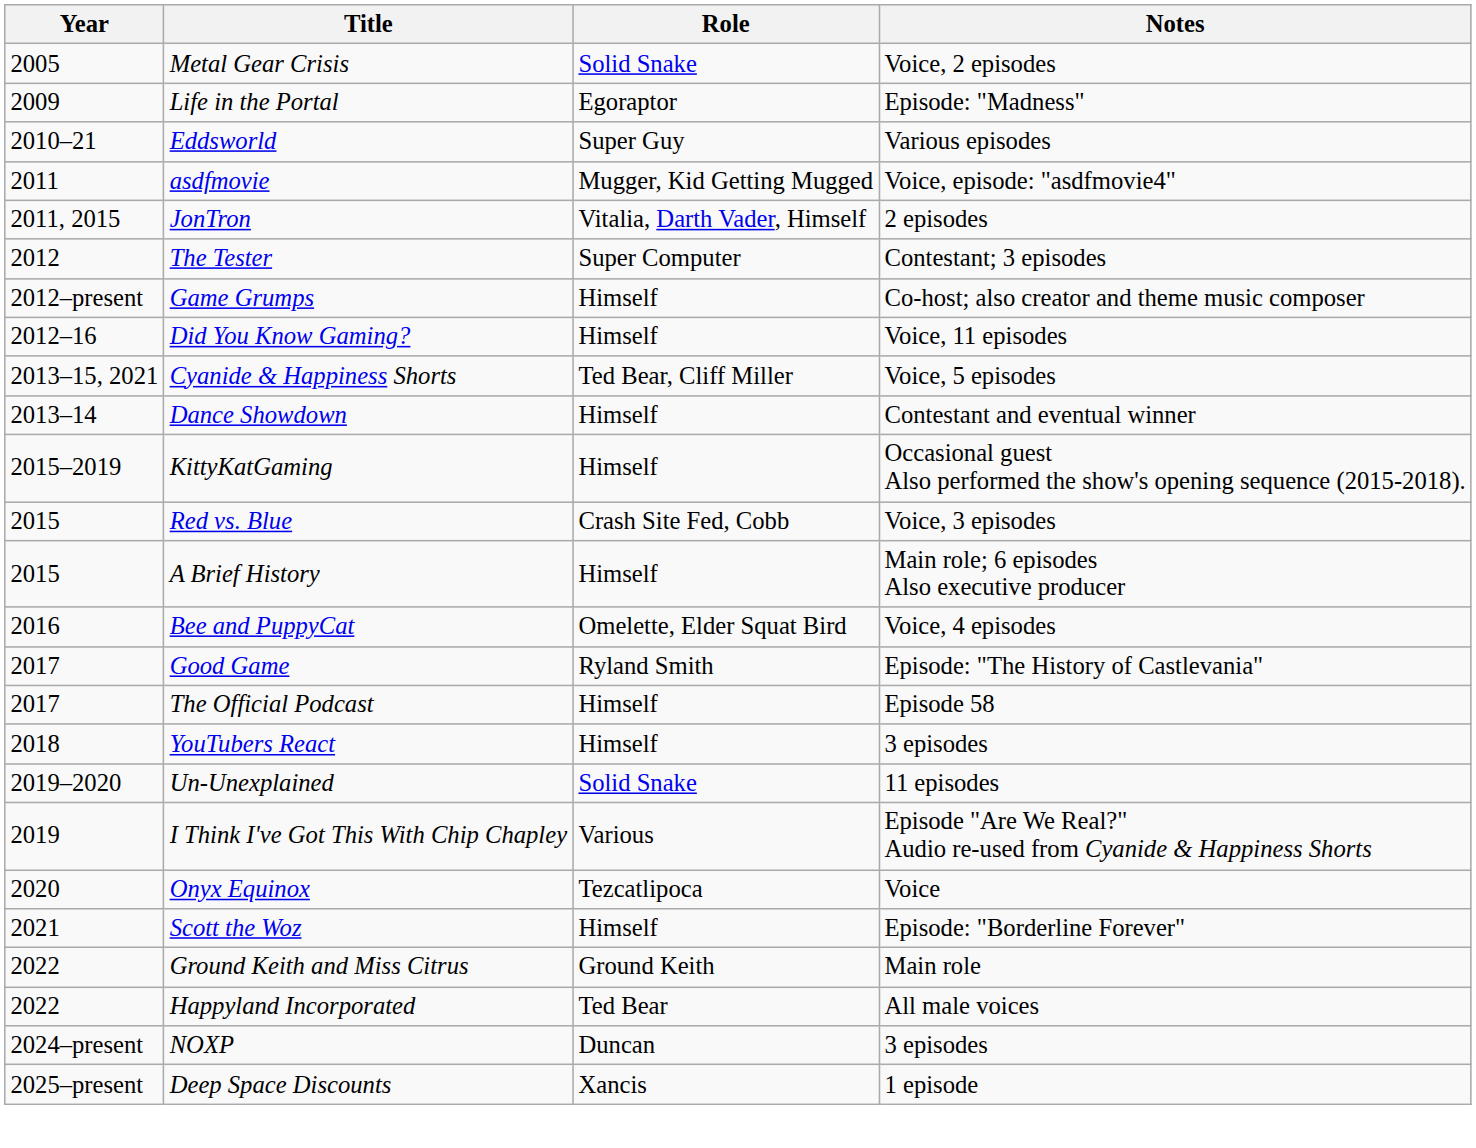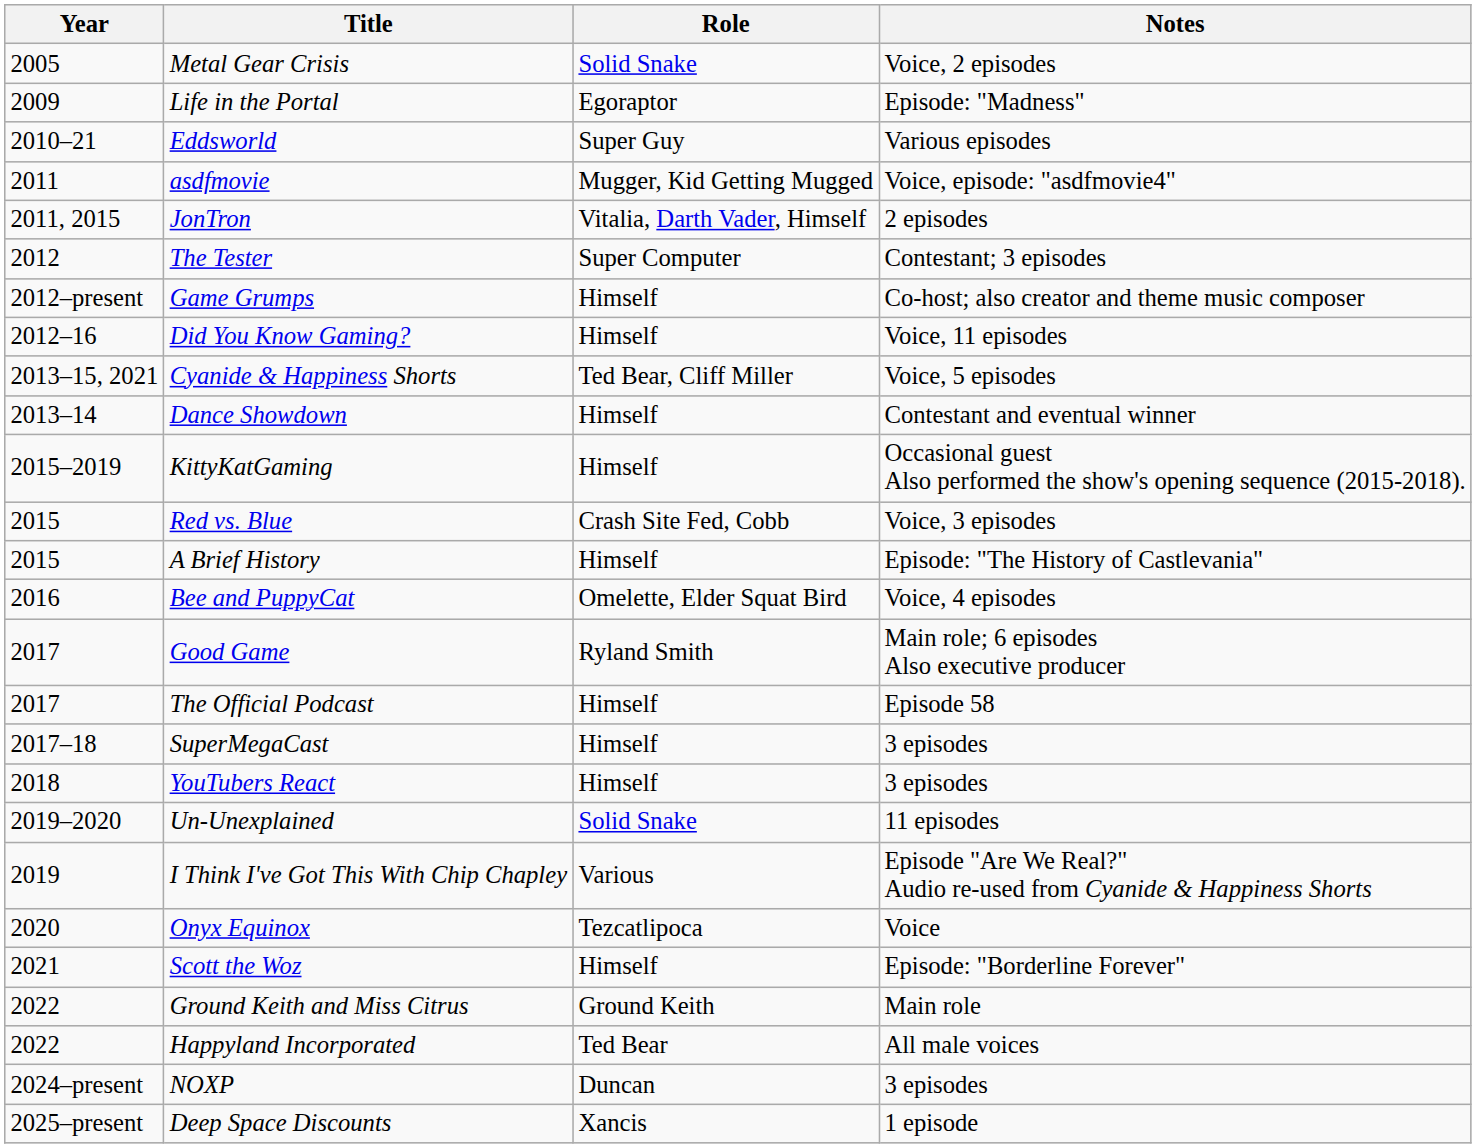A Brief History | Notes: Main role; 6 episodes Also executive producer -> Episode: "The History of Castlevania"
Good Game | Notes: Episode: "The History of Castlevania" -> Main role; 6 episodes Also executive producer
+ row: 2017–18 | SuperMegaCast | Himself | 3 episodes
